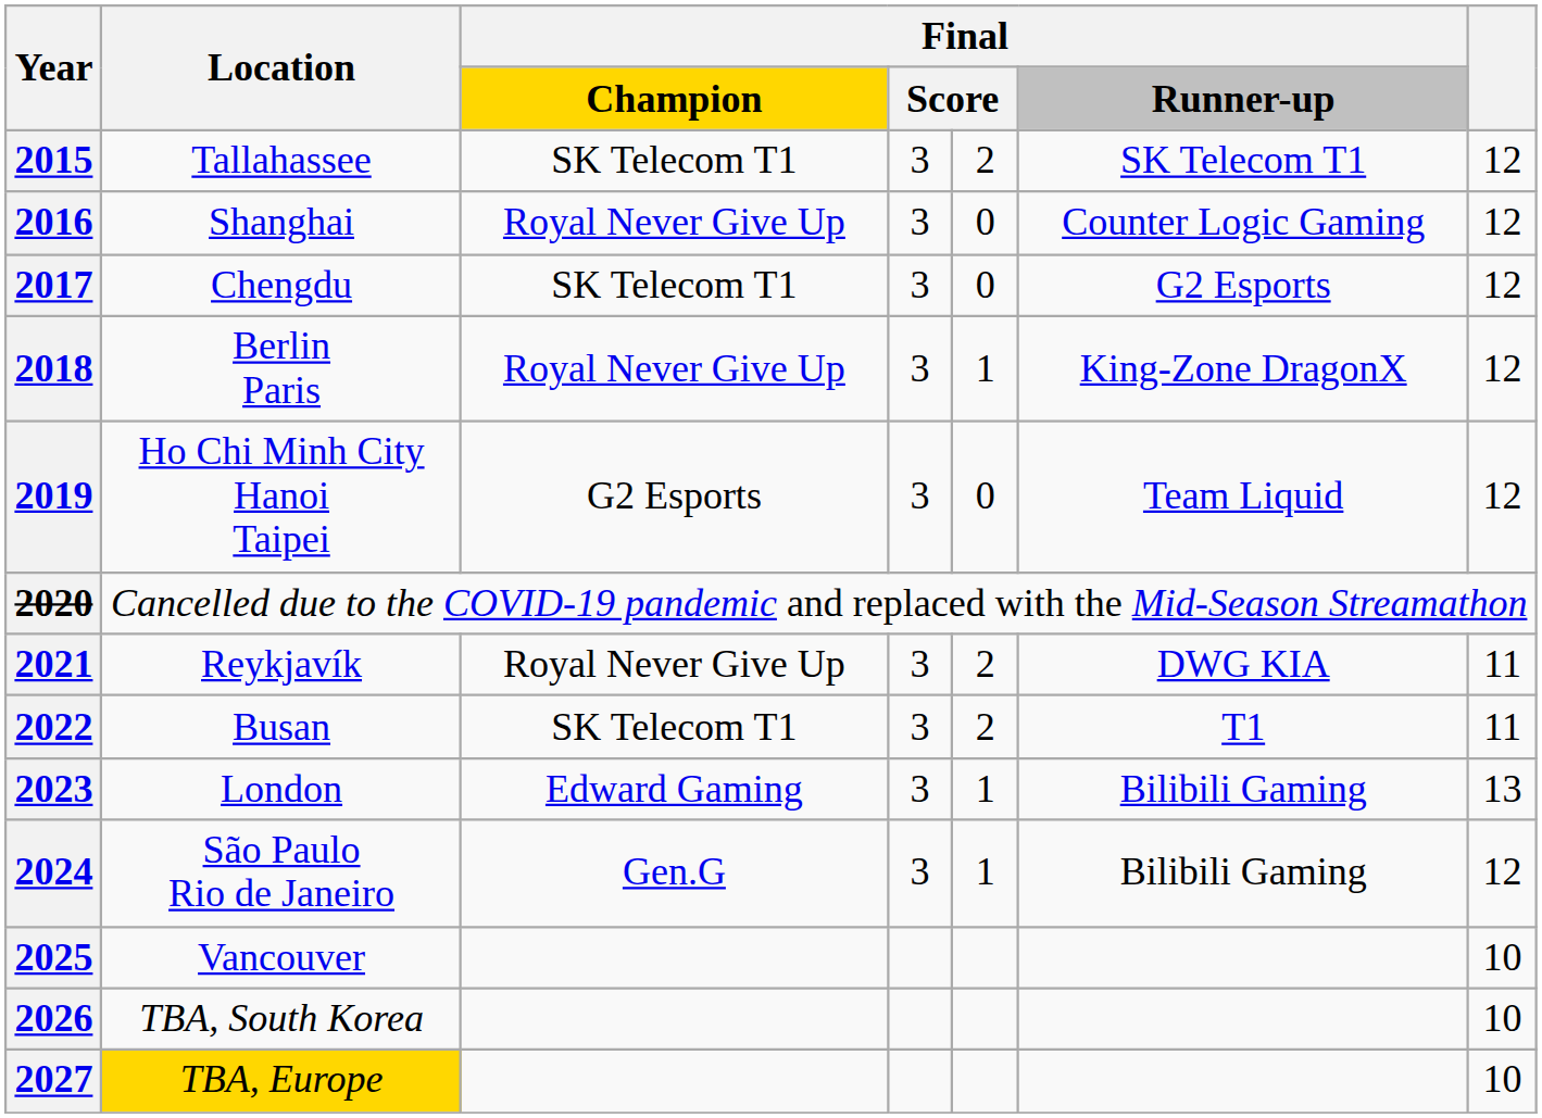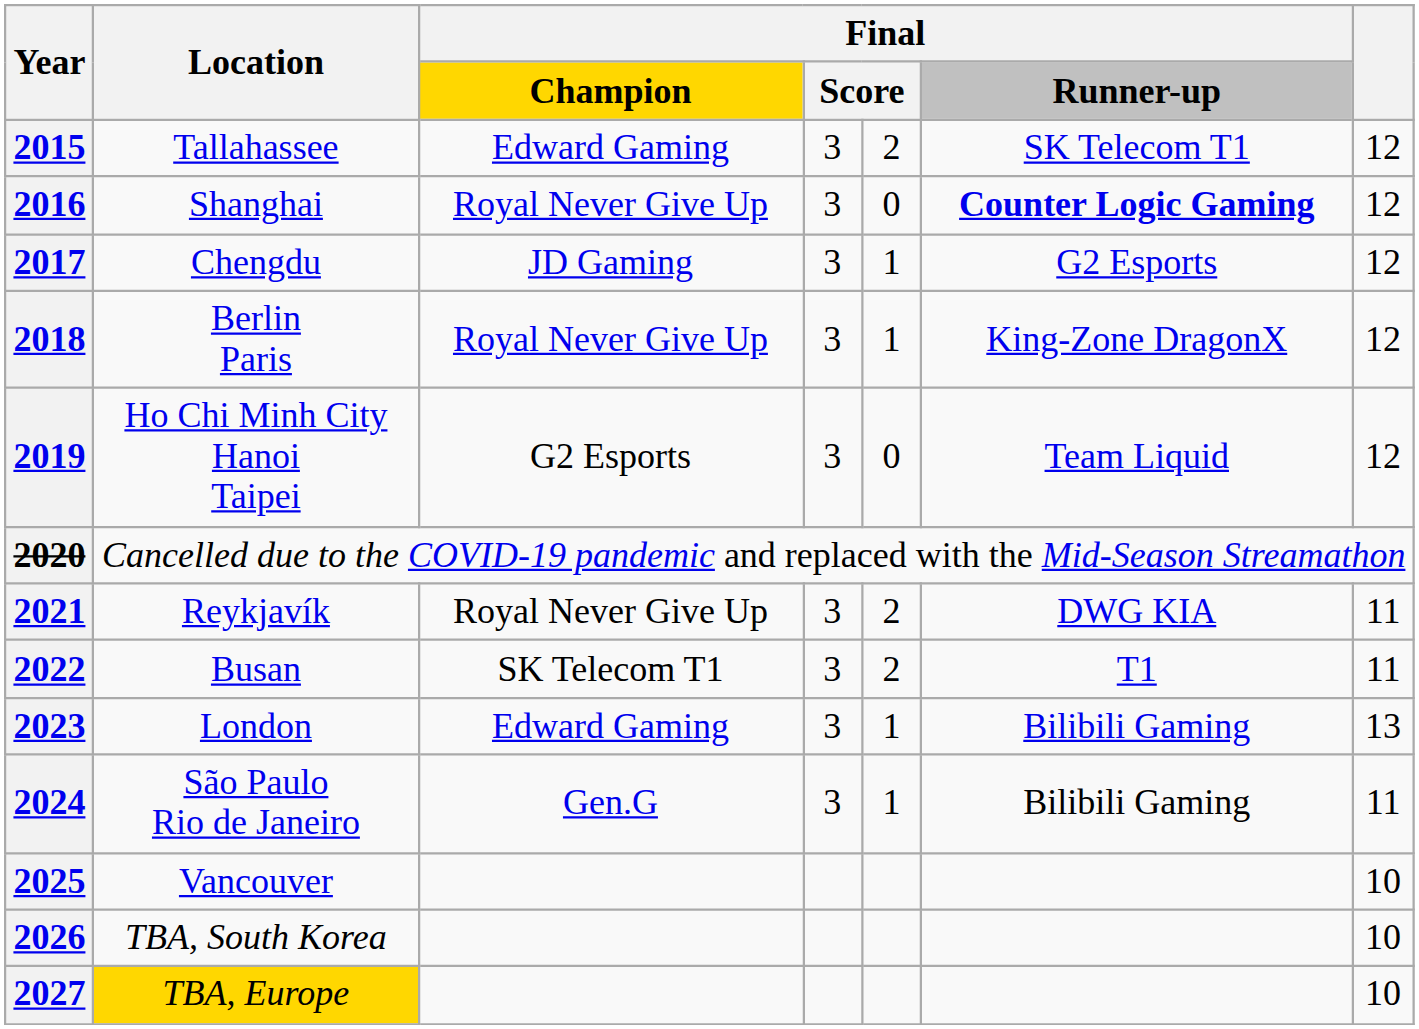2015 | Final / Champion: SK Telecom T1 -> Edward Gaming
2016 | Final / Runner-up: normal -> bold
2017 | Final / Champion: SK Telecom T1 -> JD Gaming
2017 | column 5: 0 -> 1
2024 | column 7: 12 -> 11
